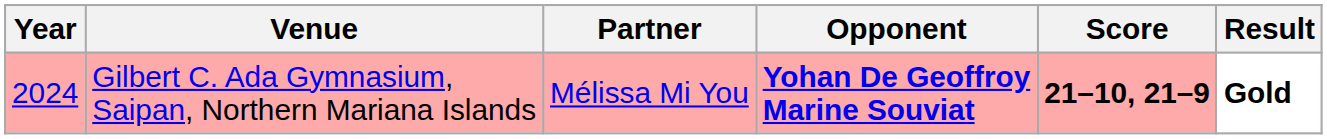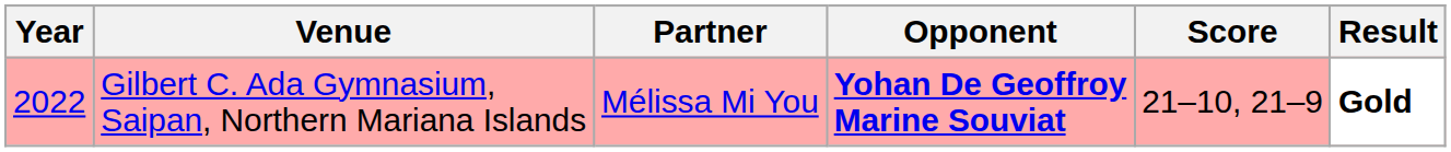Gilbert C. Ada Gymnasium, Saipan, Northern Mariana Islands | Year: 2024 -> 2022
Gilbert C. Ada Gymnasium, Saipan, Northern Mariana Islands | Score: bold -> normal
